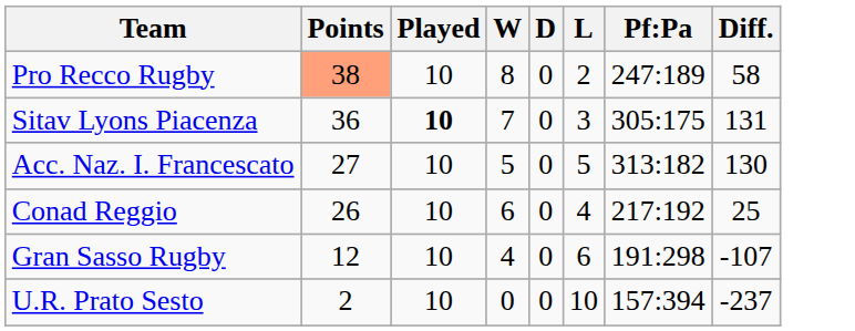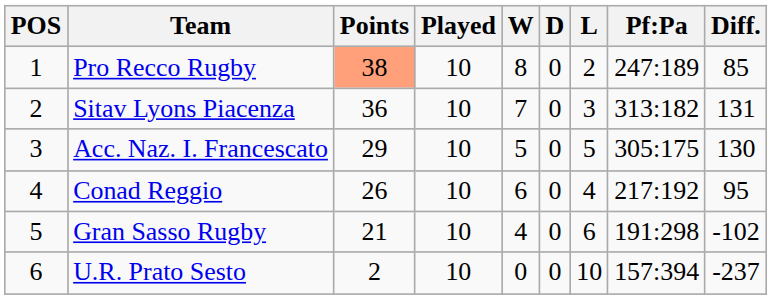+ column: POS | 1 | 2 | 3 | 4 | 5 | 6
Pro Recco Rugby | Diff.: 58 -> 85
Sitav Lyons Piacenza | Played: bold -> normal
Sitav Lyons Piacenza | Pf:Pa: 305:175 -> 313:182
Acc. Naz. I. Francescato | Points: 27 -> 29
Acc. Naz. I. Francescato | Pf:Pa: 313:182 -> 305:175
Conad Reggio | Diff.: 25 -> 95
Gran Sasso Rugby | Points: 12 -> 21
Gran Sasso Rugby | Diff.: -107 -> -102
